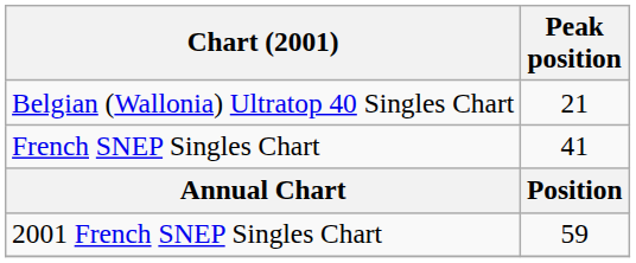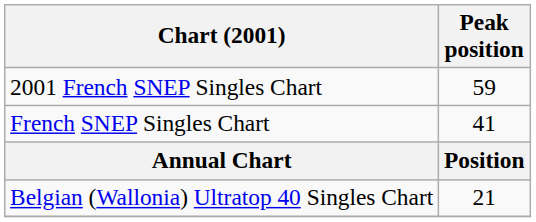rows swapped: Belgian (Wallonia) Ultratop 40 Singles Chart <-> 2001 French SNEP Singles Chart
